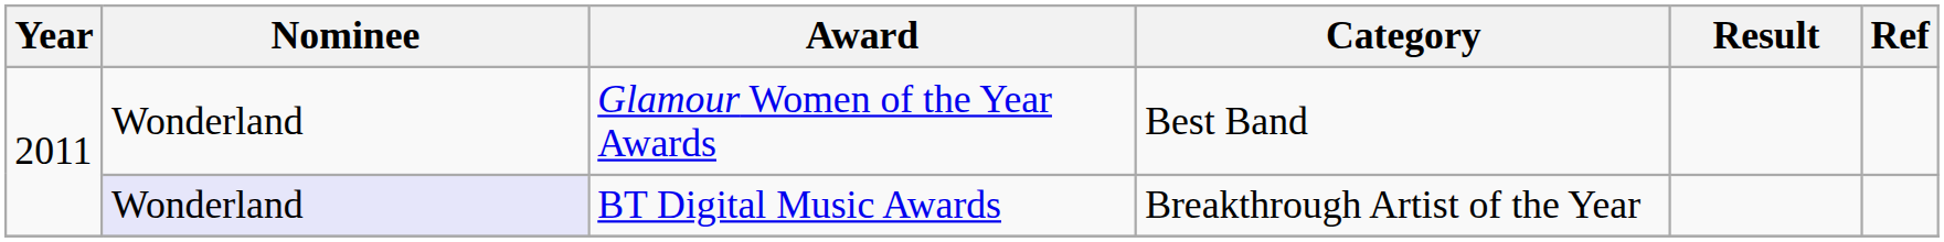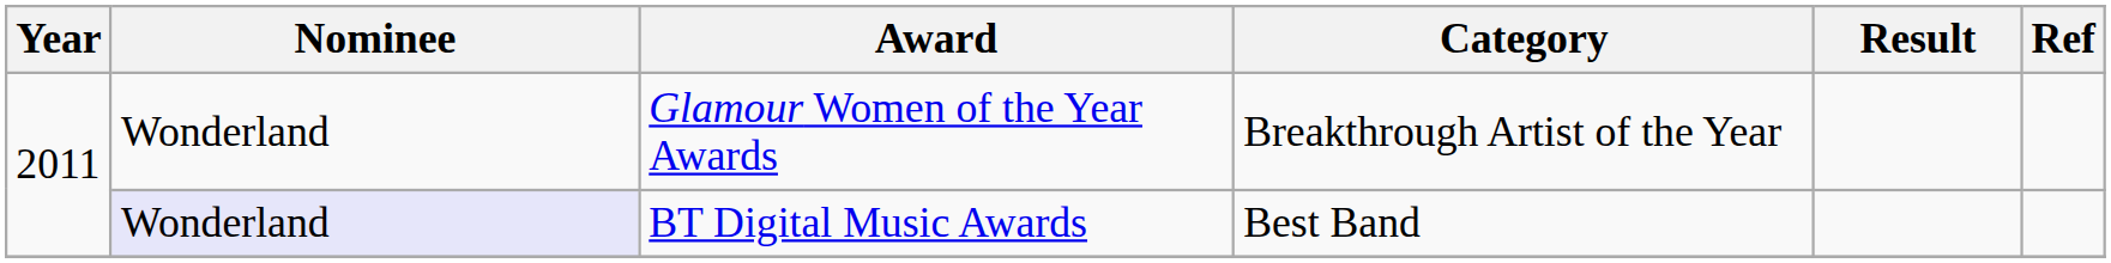Glamour Women of the Year Awards | Category: Best Band -> Breakthrough Artist of the Year
BT Digital Music Awards | Category: Breakthrough Artist of the Year -> Best Band
